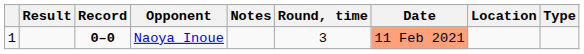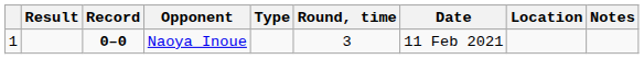columns swapped: Type <-> Notes
Naoya Inoue | Date: lightsalmon background -> no background
